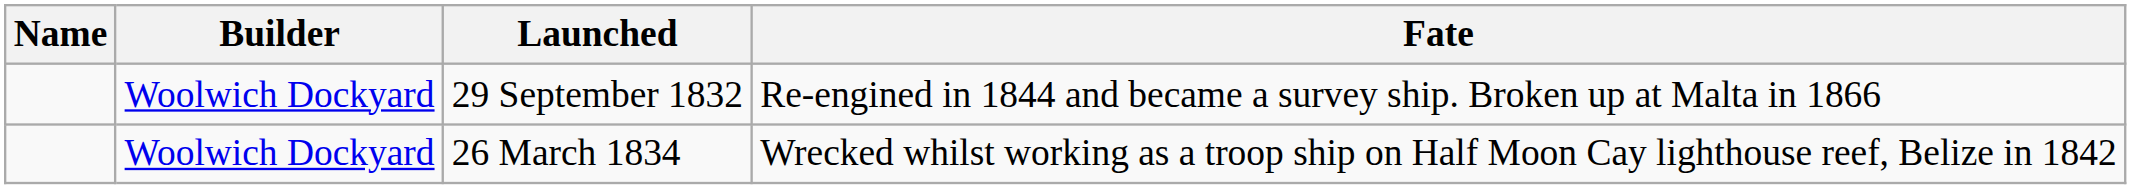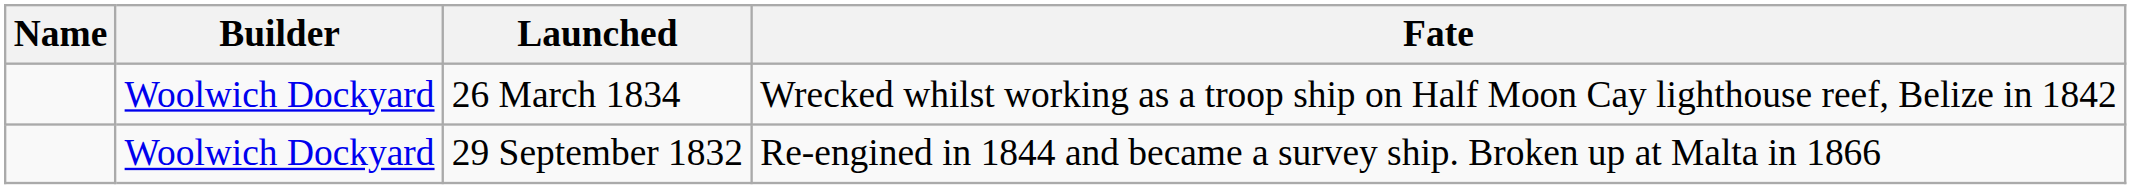rows swapped: 29 September 1832 <-> 26 March 1834
